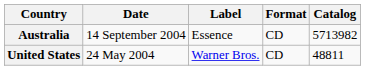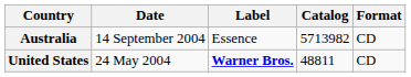columns swapped: Format <-> Catalog
United States | Label: normal -> bold
